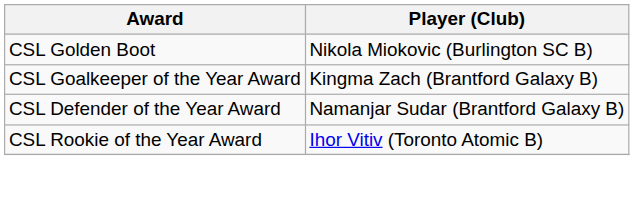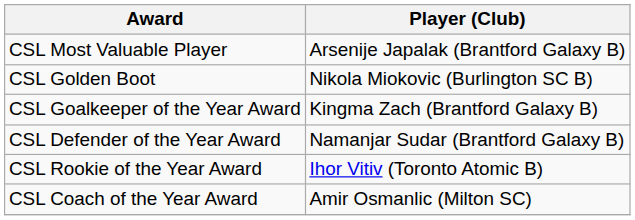+ row: CSL Most Valuable Player | Arsenije Japalak (Brantford Galaxy B)
+ row: CSL Coach of the Year Award | Amir Osmanlic (Milton SC)
